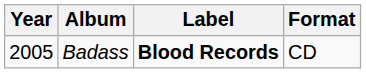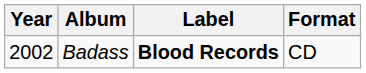Badass | Year: 2005 -> 2002
